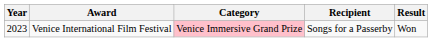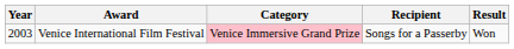Venice International Film Festival | Year: 2023 -> 2003
